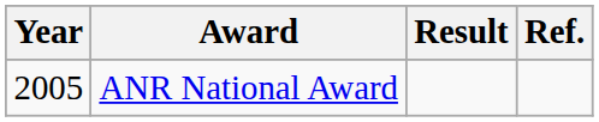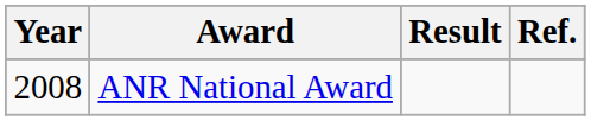ANR National Award | Year: 2005 -> 2008
